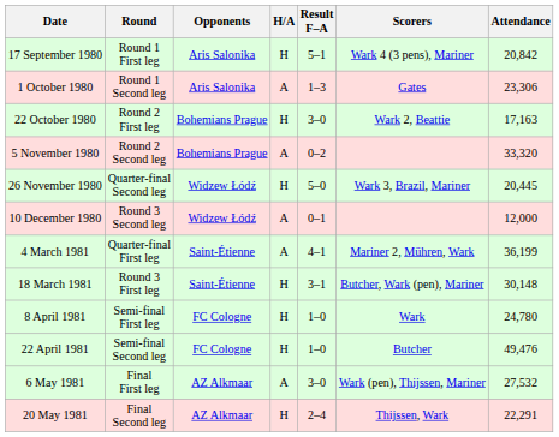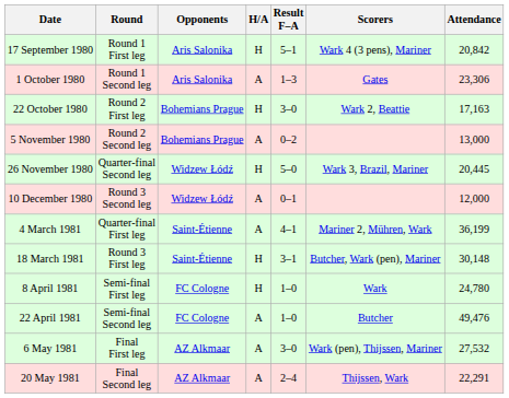5 November 1980 | Attendance: 33,320 -> 13,000
22 April 1981 | H/A: H -> A
20 May 1981 | H/A: H -> A
